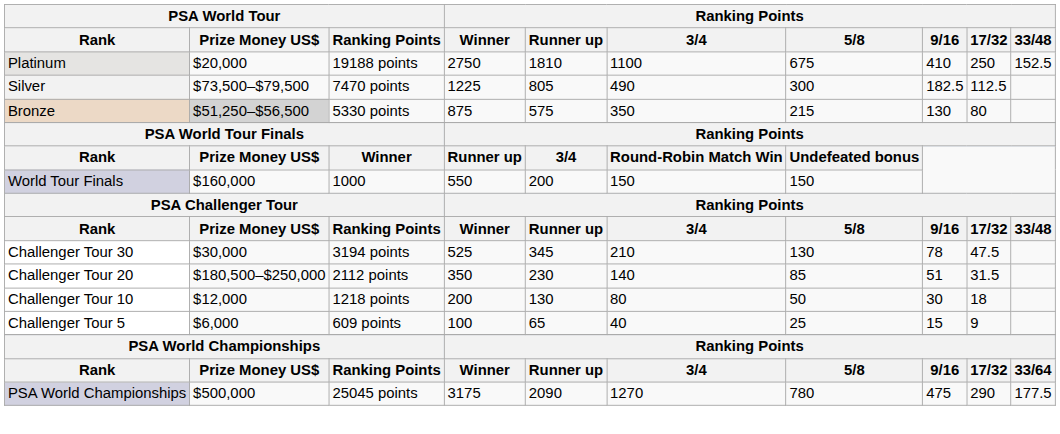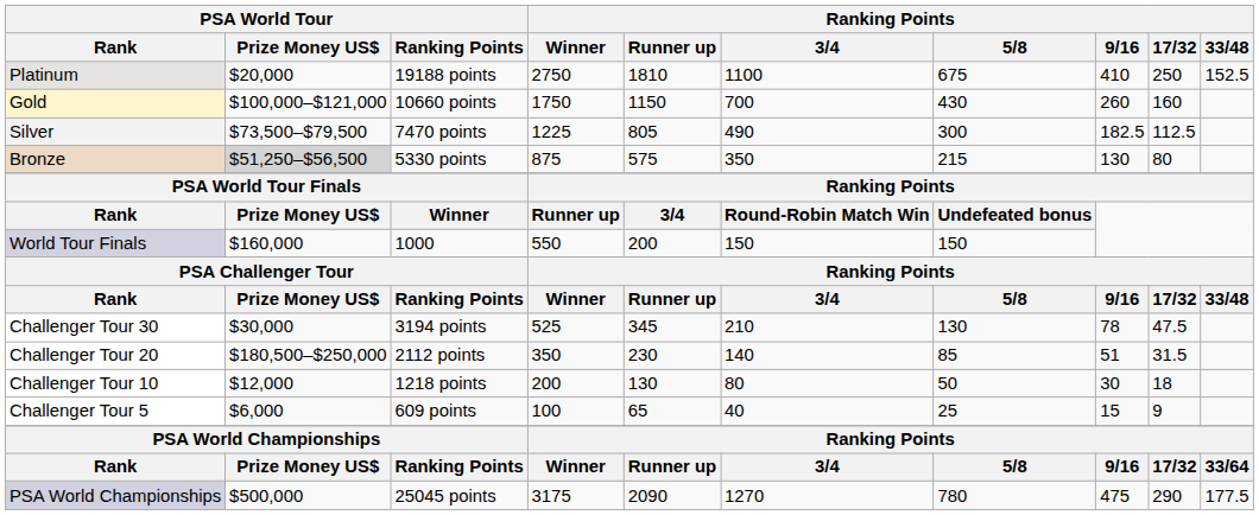+ row: Gold | $100,000–$121,000 | 10660 points | 1750 | 1150 | 700 | 430 | 260 | 160
